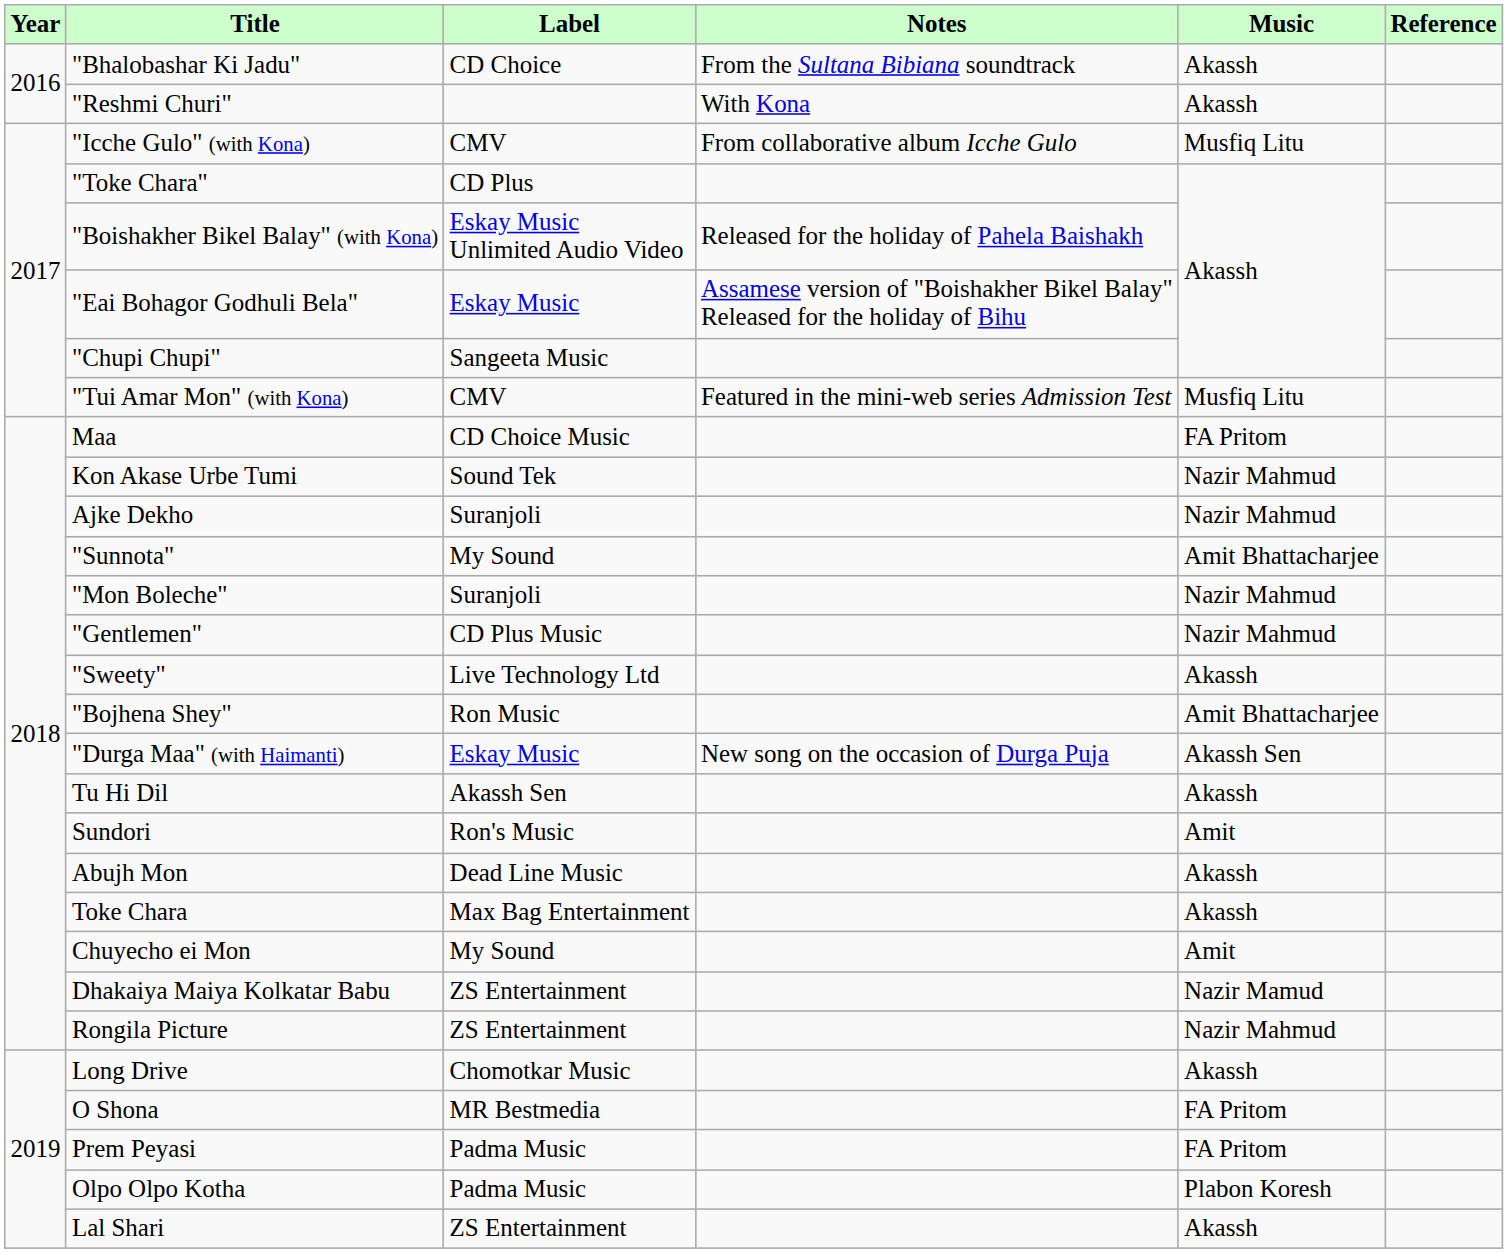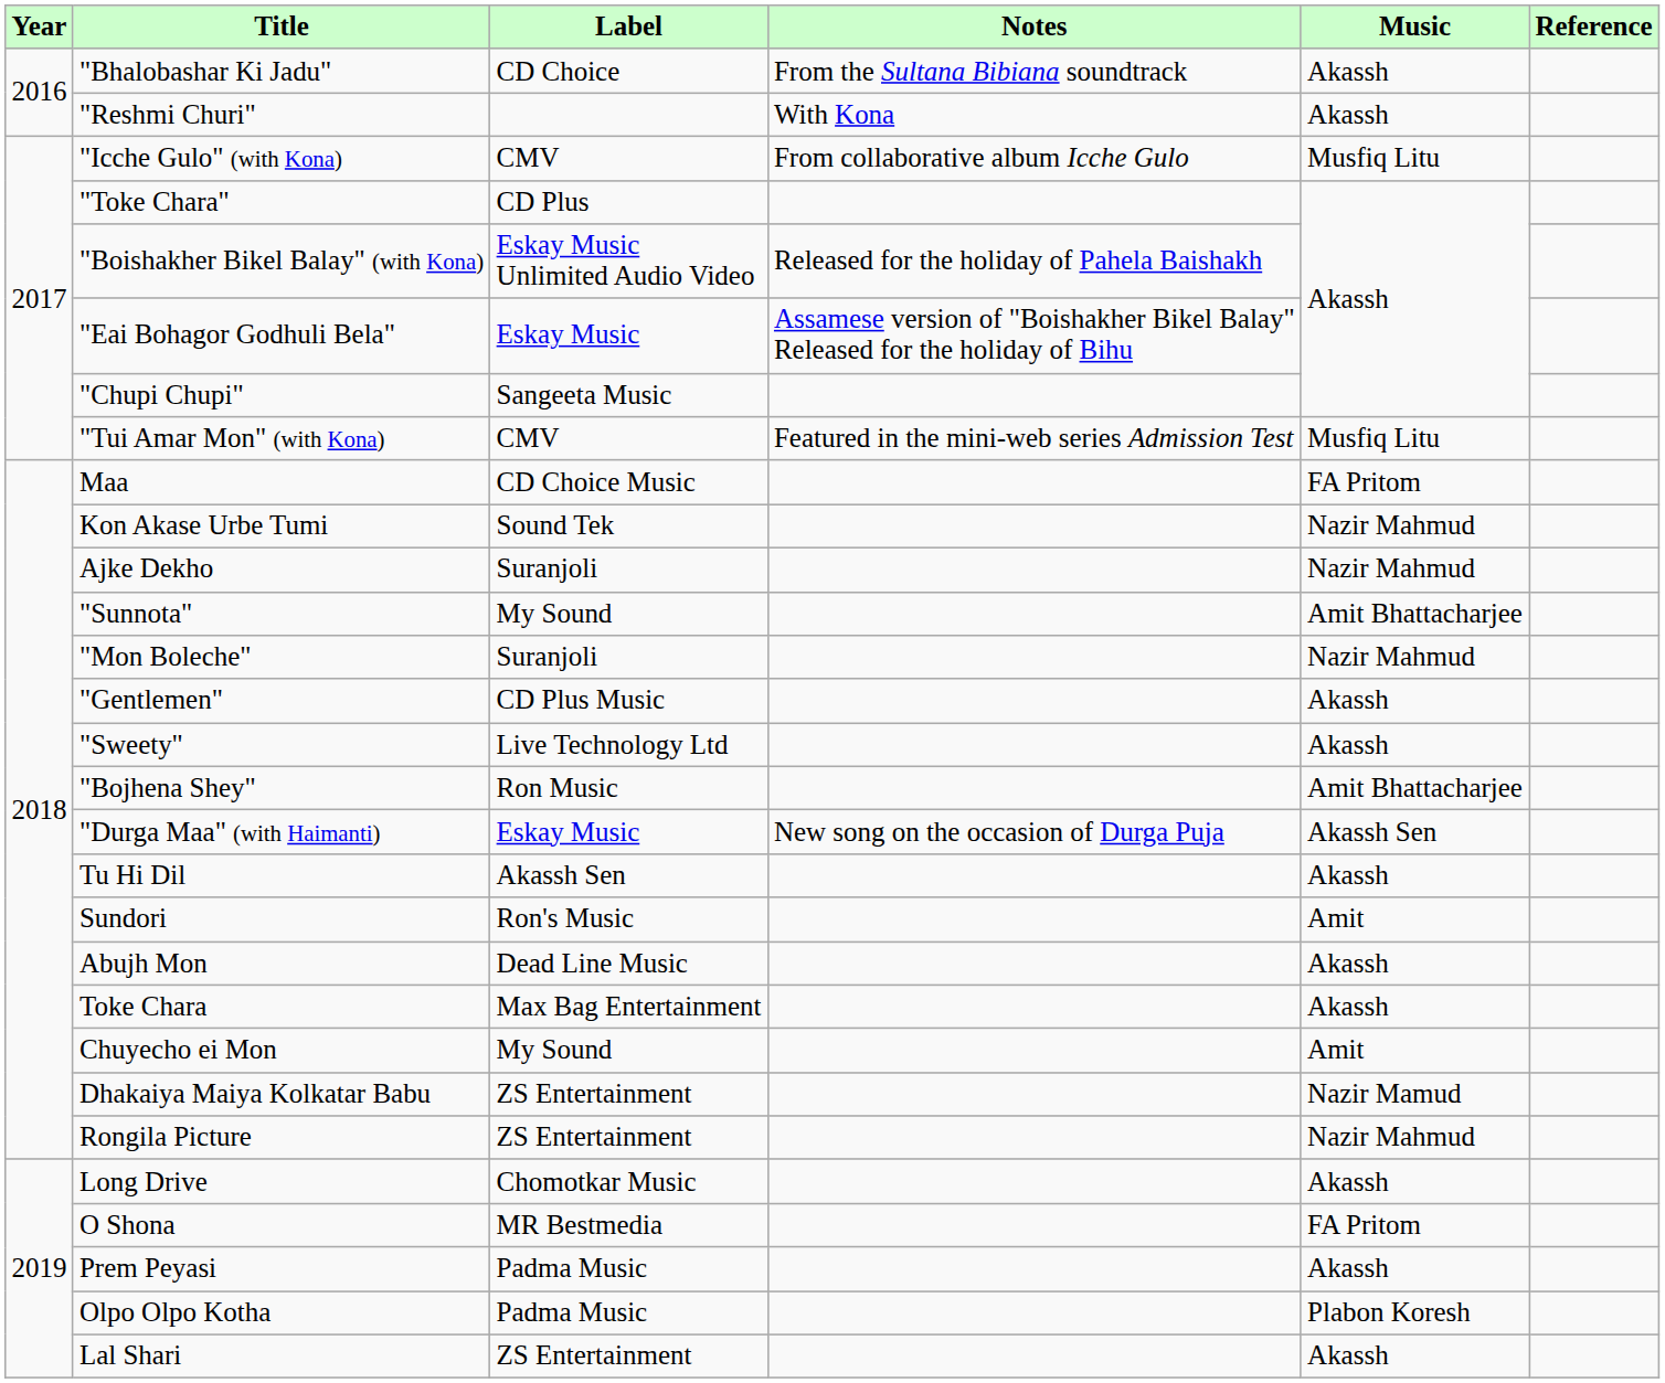"Gentlemen" | Music: Nazir Mahmud -> Akassh
Prem Peyasi | Music: FA Pritom -> Akassh
